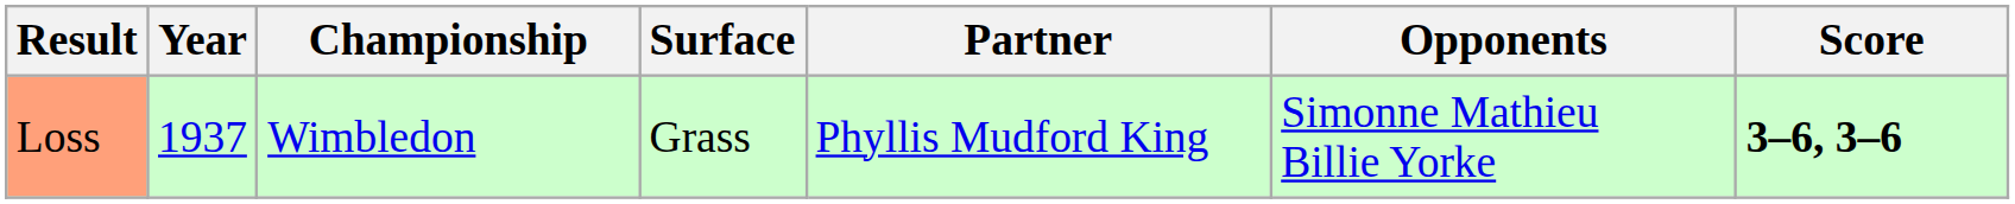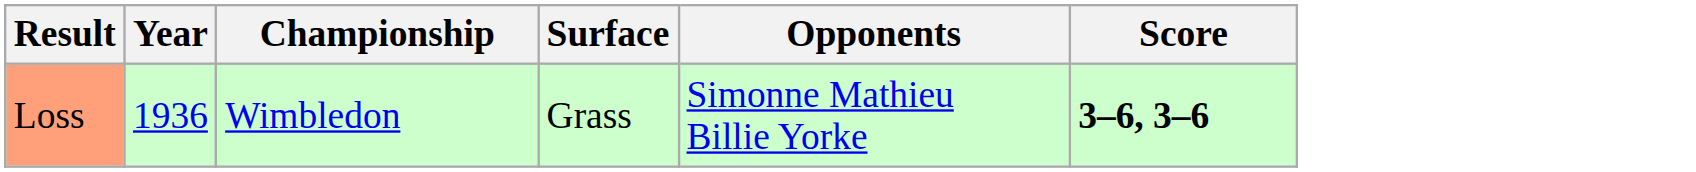- column: Partner | Phyllis Mudford King
Loss | Year: 1937 -> 1936
